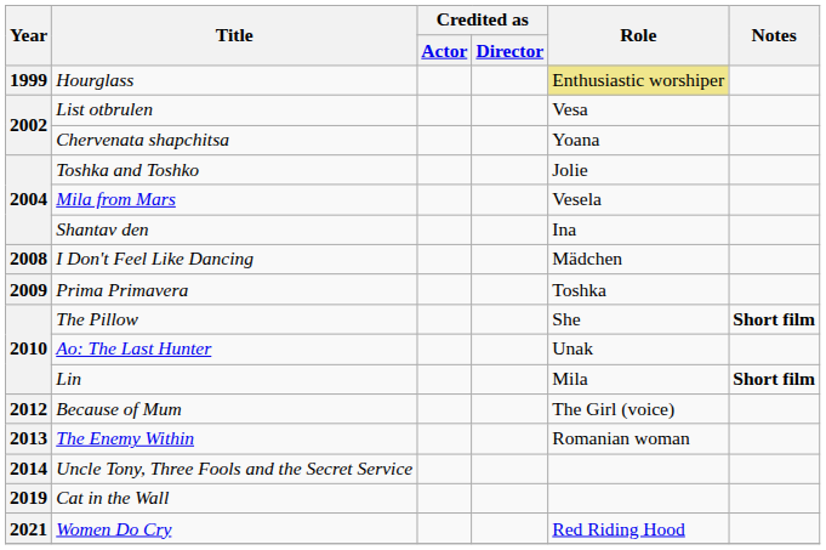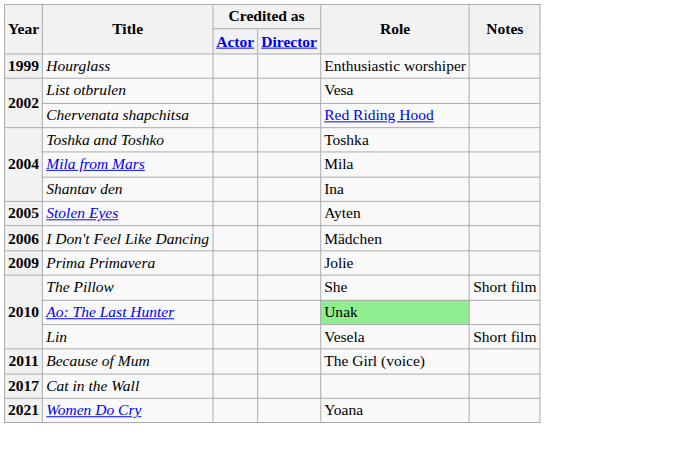Hourglass | Role: khaki background -> no background
Chervenata shapchitsa | Role: Yoana -> Red Riding Hood
Toshka and Toshko | Role: Jolie -> Toshka
Mila from Mars | Role: Vesela -> Mila
+ row: 2005 | Stolen Eyes | Ayten
I Don't Feel Like Dancing | Year: 2008 -> 2006
Prima Primavera | Role: Toshka -> Jolie
The Pillow | Notes: bold -> normal
Ao: The Last Hunter | Role: no background -> lightgreen background
Lin | Role: Mila -> Vesela
Lin | Notes: bold -> normal
Because of Mum | Year: 2012 -> 2011
- row: 2013 | The Enemy Within | Romanian woman
- row: 2014 | Uncle Tony, Three Fools and the Secret Service
Cat in the Wall | Year: 2019 -> 2017
Women Do Cry | Role: Red Riding Hood -> Yoana
